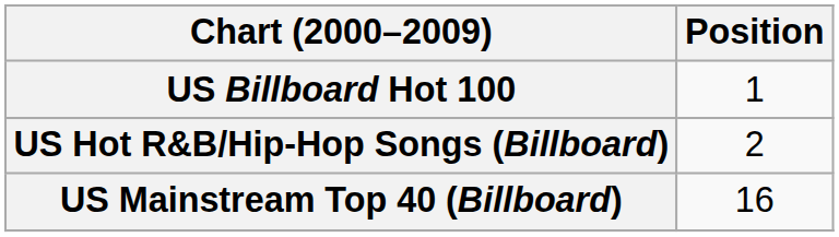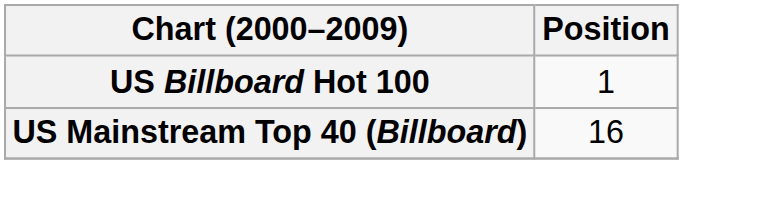- row: US Hot R&B/Hip-Hop Songs (Billboard) | 2
